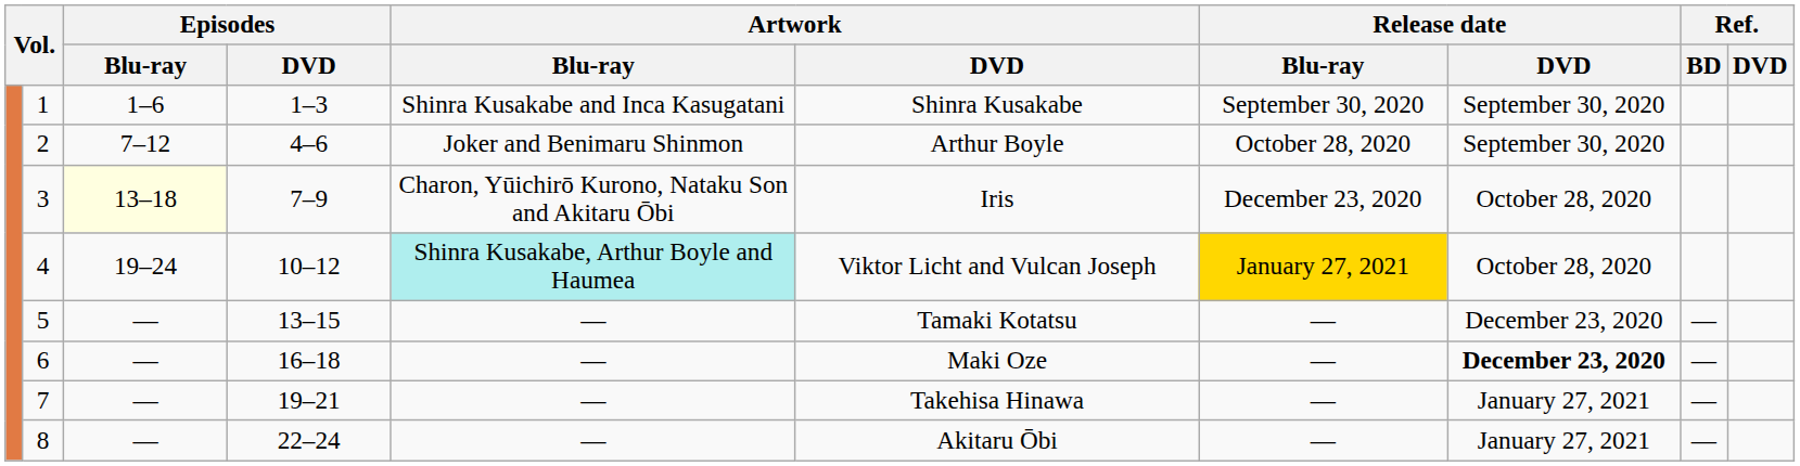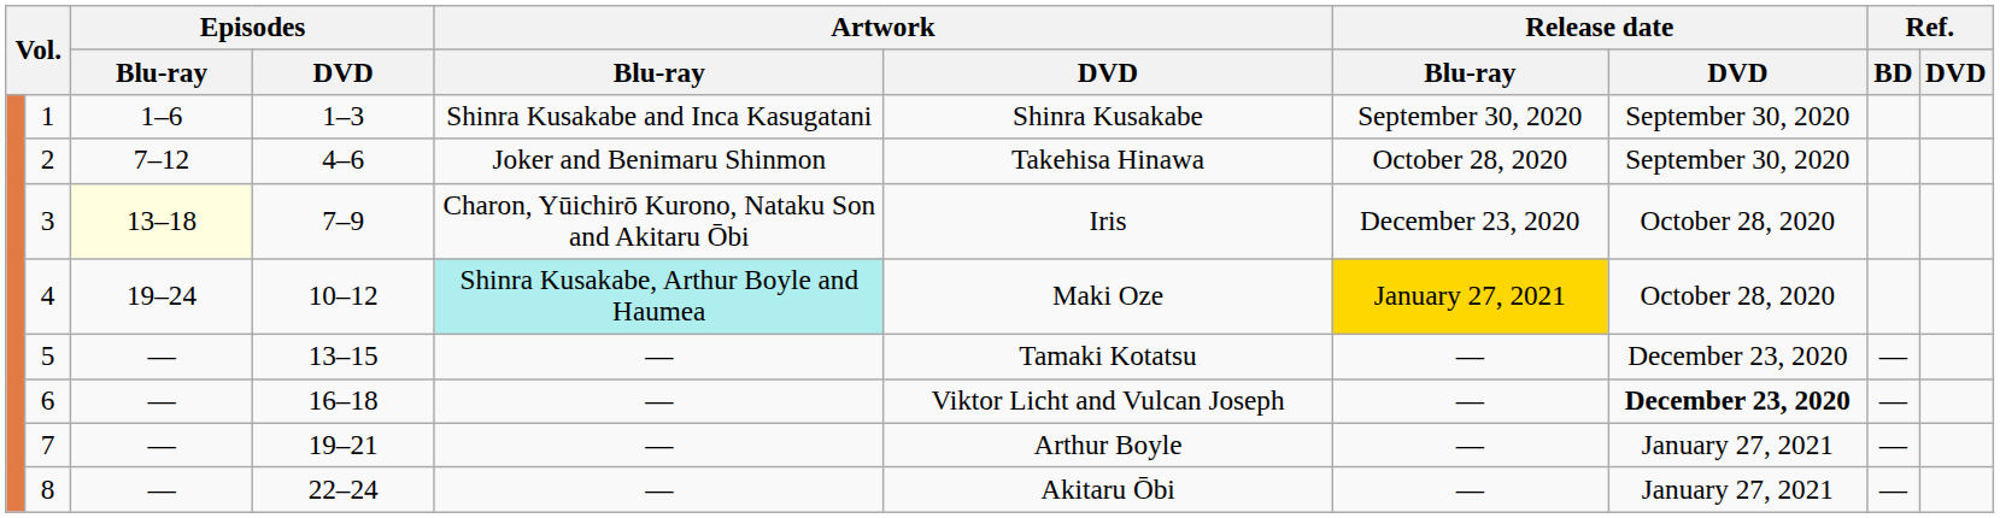2 | Artwork / DVD: Arthur Boyle -> Takehisa Hinawa
4 | Artwork / DVD: Viktor Licht and Vulcan Joseph -> Maki Oze
6 | Artwork / DVD: Maki Oze -> Viktor Licht and Vulcan Joseph
7 | Artwork / DVD: Takehisa Hinawa -> Arthur Boyle
